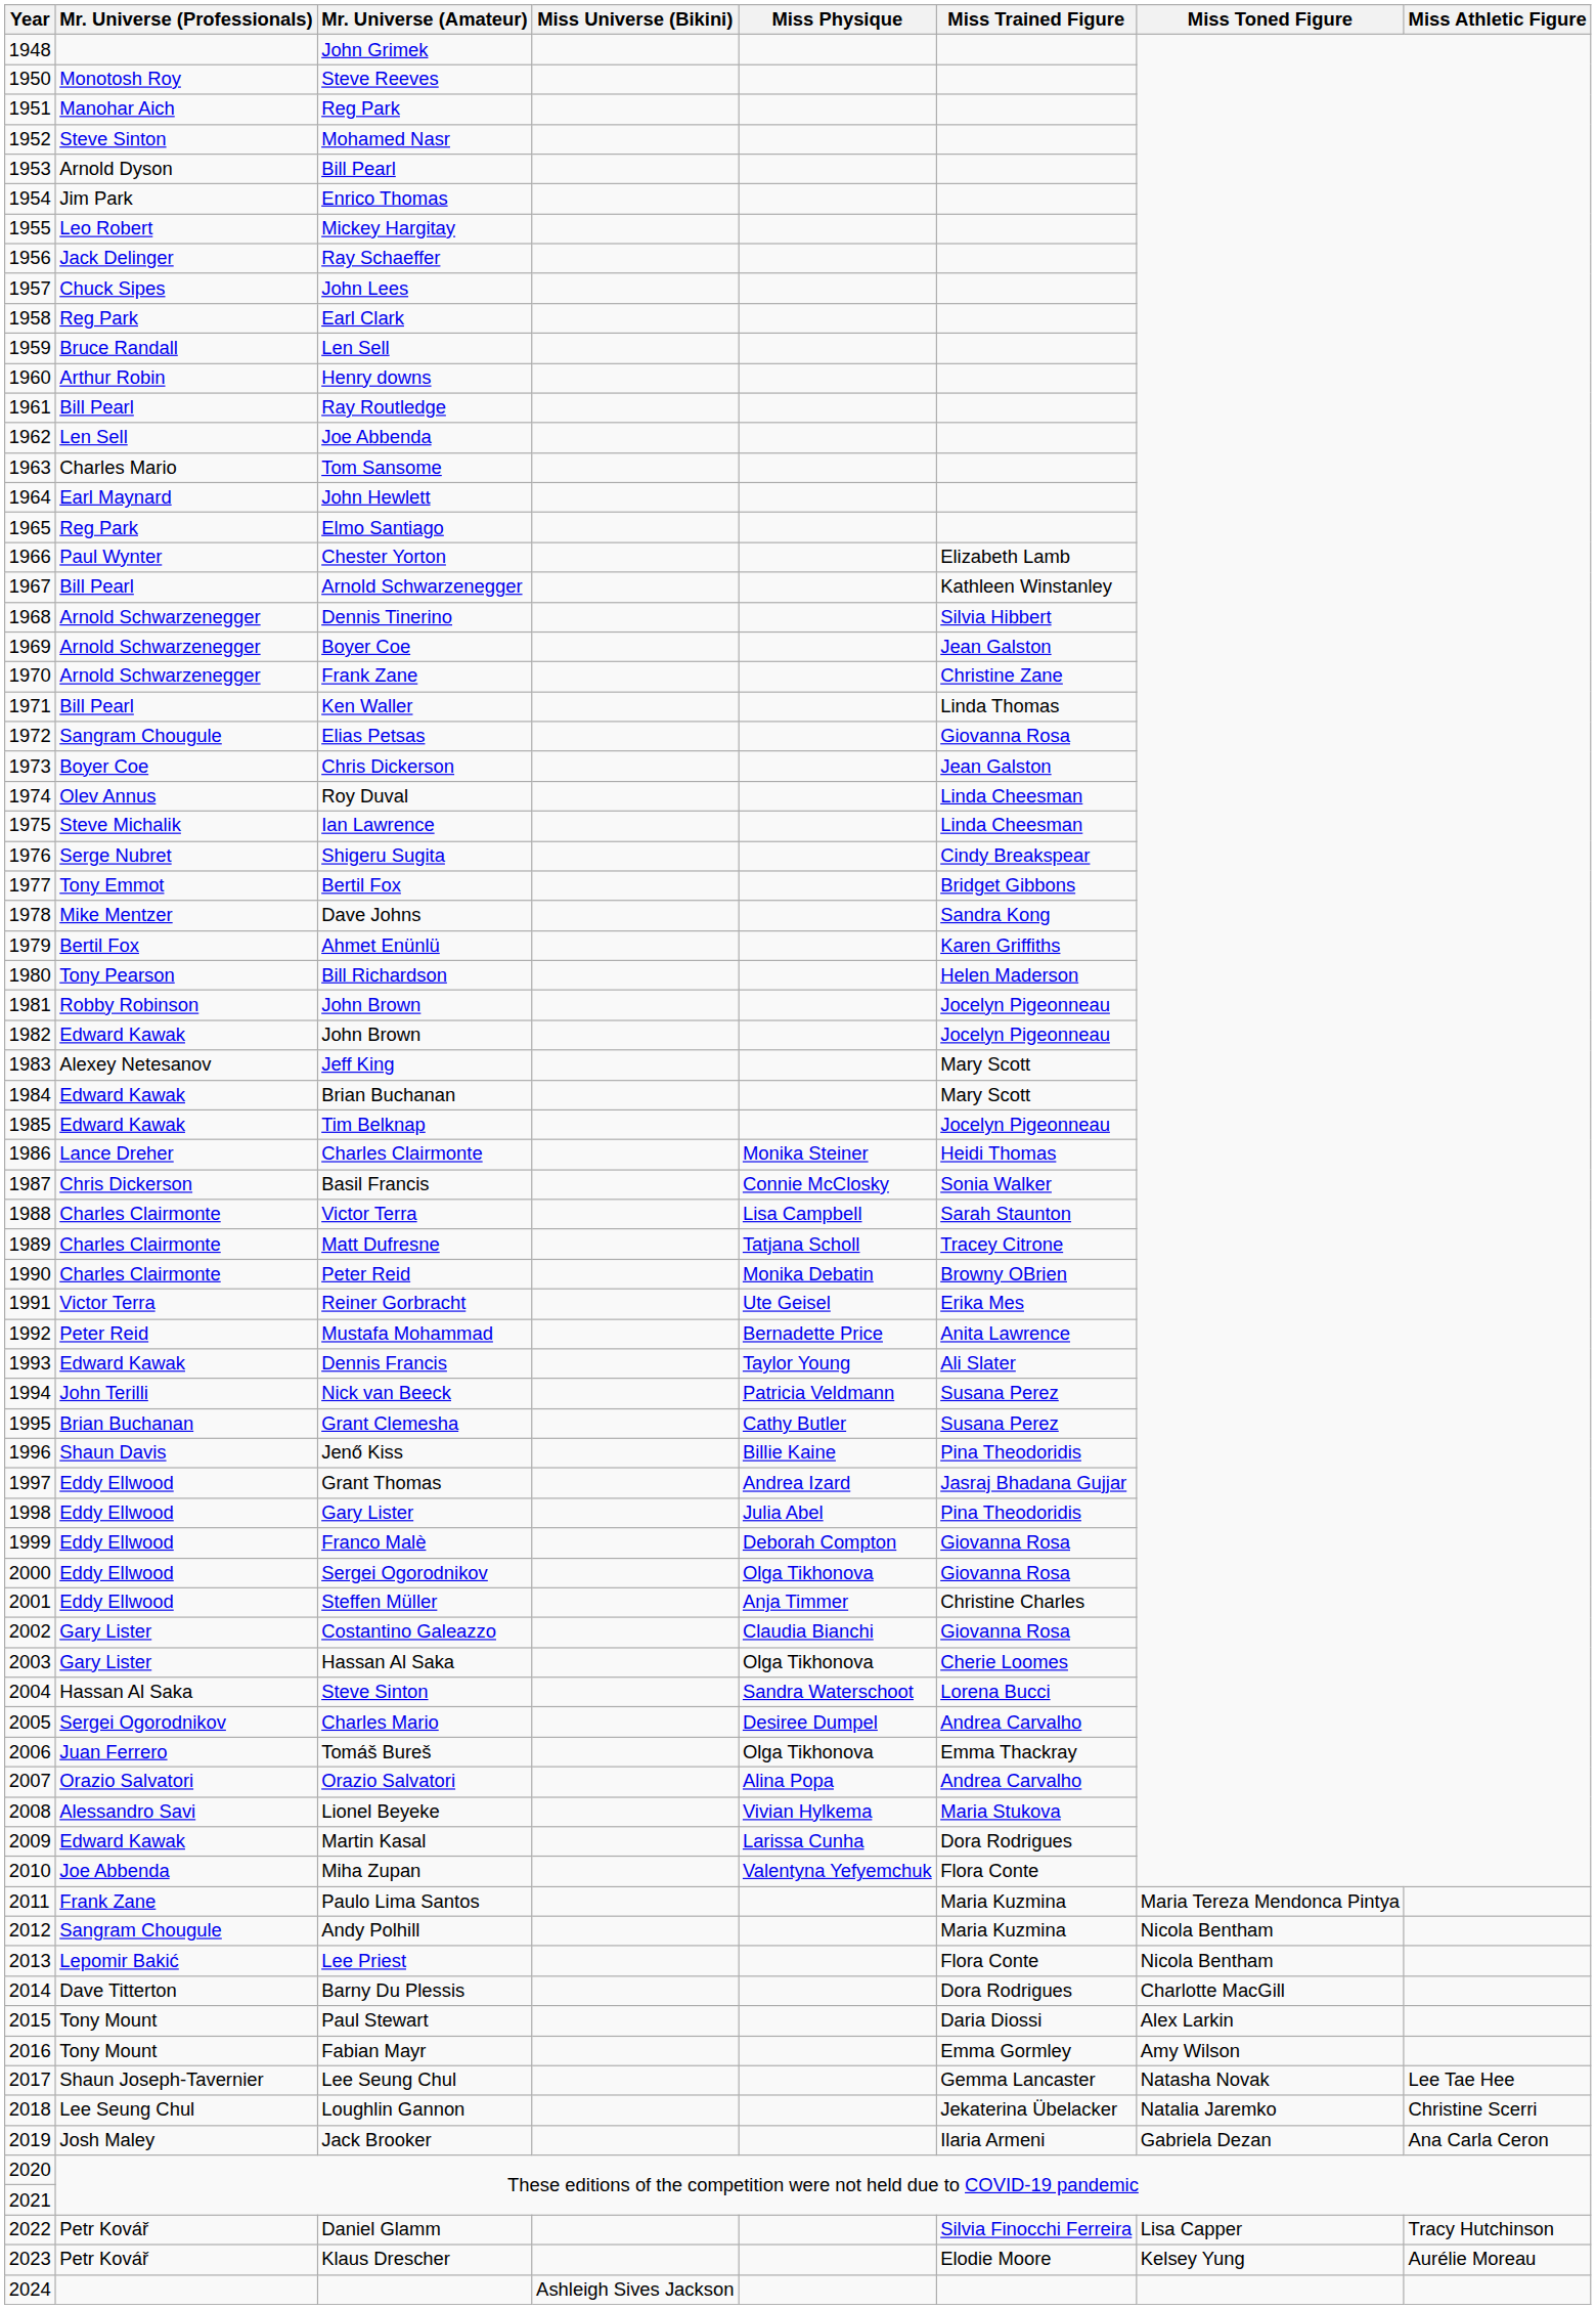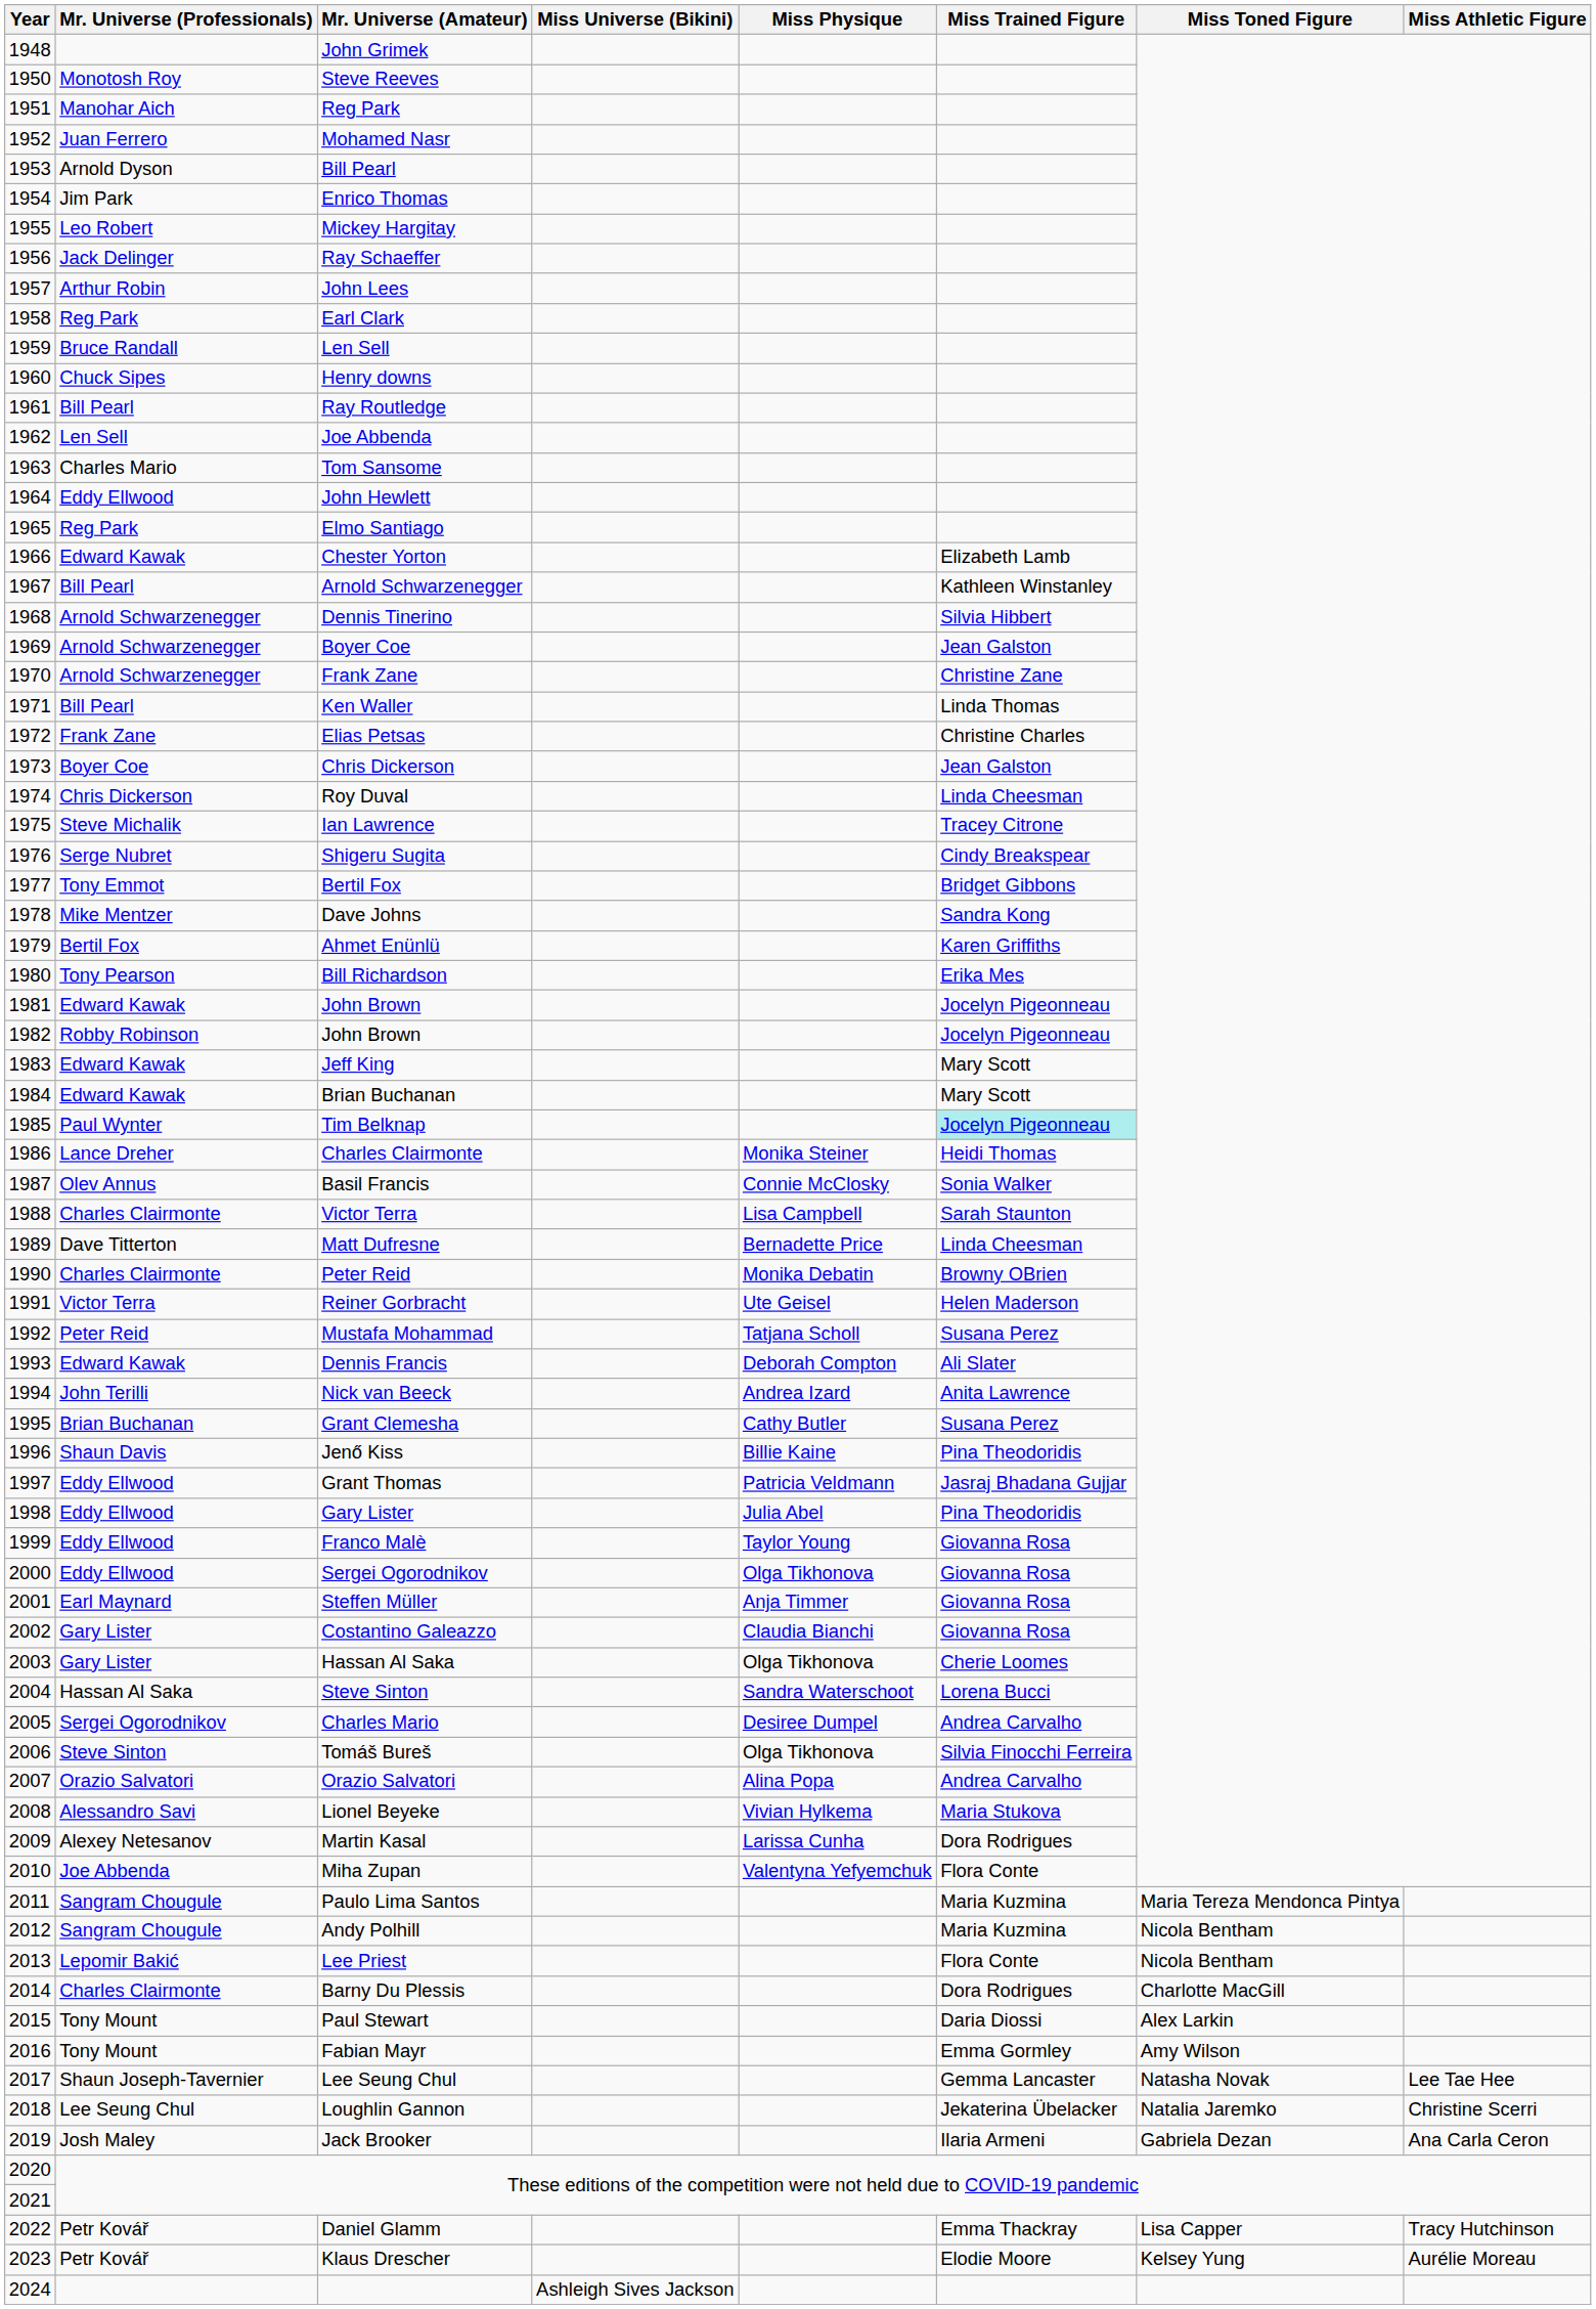Mohamed Nasr | Mr. Universe (Professionals): Steve Sinton -> Juan Ferrero
John Lees | Mr. Universe (Professionals): Chuck Sipes -> Arthur Robin
Henry downs | Mr. Universe (Professionals): Arthur Robin -> Chuck Sipes
John Hewlett | Mr. Universe (Professionals): Earl Maynard -> Eddy Ellwood
Chester Yorton | Mr. Universe (Professionals): Paul Wynter -> Edward Kawak
Elias Petsas | Mr. Universe (Professionals): Sangram Chougule -> Frank Zane
Elias Petsas | Miss Trained Figure: Giovanna Rosa -> Christine Charles
Roy Duval | Mr. Universe (Professionals): Olev Annus -> Chris Dickerson
Ian Lawrence | Miss Trained Figure: Linda Cheesman -> Tracey Citrone
Bill Richardson | Miss Trained Figure: Helen Maderson -> Erika Mes
1981 / John Brown | Mr. Universe (Professionals): Robby Robinson -> Edward Kawak
1982 / John Brown | Mr. Universe (Professionals): Edward Kawak -> Robby Robinson
Jeff King | Mr. Universe (Professionals): Alexey Netesanov -> Edward Kawak
Tim Belknap | Mr. Universe (Professionals): Edward Kawak -> Paul Wynter
Tim Belknap | Miss Trained Figure: no background -> paleturquoise background
Basil Francis | Mr. Universe (Professionals): Chris Dickerson -> Olev Annus
Matt Dufresne | Mr. Universe (Professionals): Charles Clairmonte -> Dave Titterton
Matt Dufresne | Miss Physique: Tatjana Scholl -> Bernadette Price
Matt Dufresne | Miss Trained Figure: Tracey Citrone -> Linda Cheesman
Reiner Gorbracht | Miss Trained Figure: Erika Mes -> Helen Maderson
Mustafa Mohammad | Miss Physique: Bernadette Price -> Tatjana Scholl
Mustafa Mohammad | Miss Trained Figure: Anita Lawrence -> Susana Perez
Dennis Francis | Miss Physique: Taylor Young -> Deborah Compton
Nick van Beeck | Miss Physique: Patricia Veldmann -> Andrea Izard
Nick van Beeck | Miss Trained Figure: Susana Perez -> Anita Lawrence
Grant Thomas | Miss Physique: Andrea Izard -> Patricia Veldmann
Franco Malè | Miss Physique: Deborah Compton -> Taylor Young
Steffen Müller | Mr. Universe (Professionals): Eddy Ellwood -> Earl Maynard
Steffen Müller | Miss Trained Figure: Christine Charles -> Giovanna Rosa
Tomáš Bureš | Mr. Universe (Professionals): Juan Ferrero -> Steve Sinton
Tomáš Bureš | Miss Trained Figure: Emma Thackray -> Silvia Finocchi Ferreira
Martin Kasal | Mr. Universe (Professionals): Edward Kawak -> Alexey Netesanov
Paulo Lima Santos | Mr. Universe (Professionals): Frank Zane -> Sangram Chougule
Barny Du Plessis | Mr. Universe (Professionals): Dave Titterton -> Charles Clairmonte
Daniel Glamm | Miss Trained Figure: Silvia Finocchi Ferreira -> Emma Thackray
